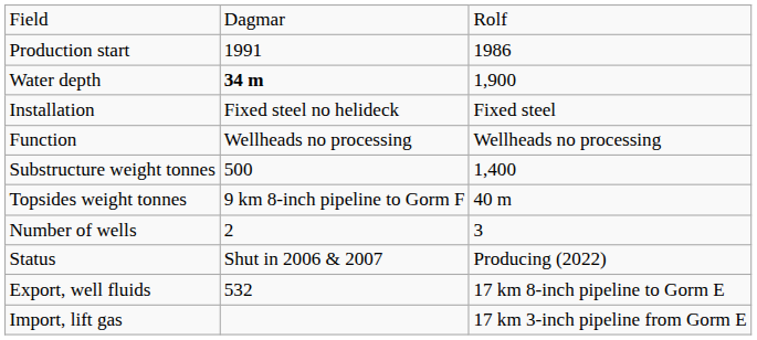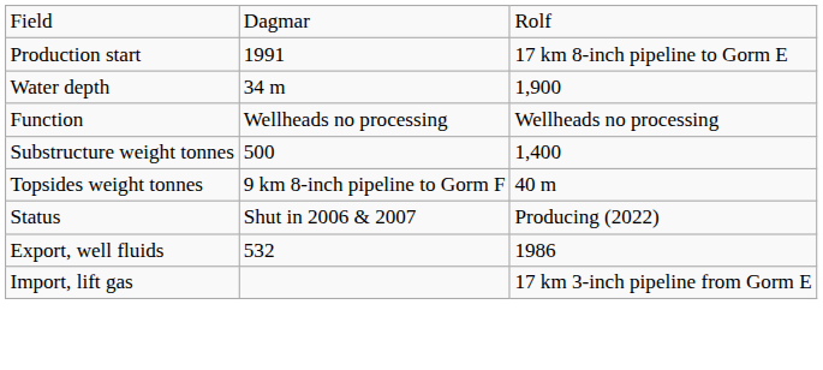Production start | column 3: 1986 -> 17 km 8-inch pipeline to Gorm E
Water depth | column 2: bold -> normal
- row: Installation | Fixed steel no helideck | Fixed steel
- row: Number of wells | 2 | 3
Export, well fluids | column 3: 17 km 8-inch pipeline to Gorm E -> 1986
